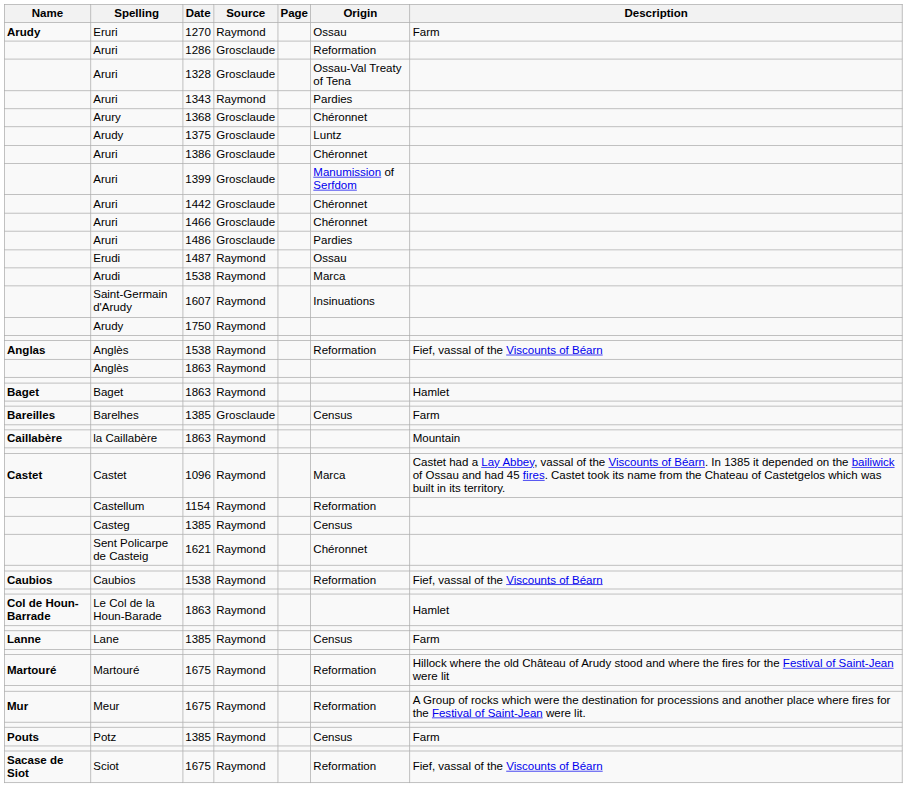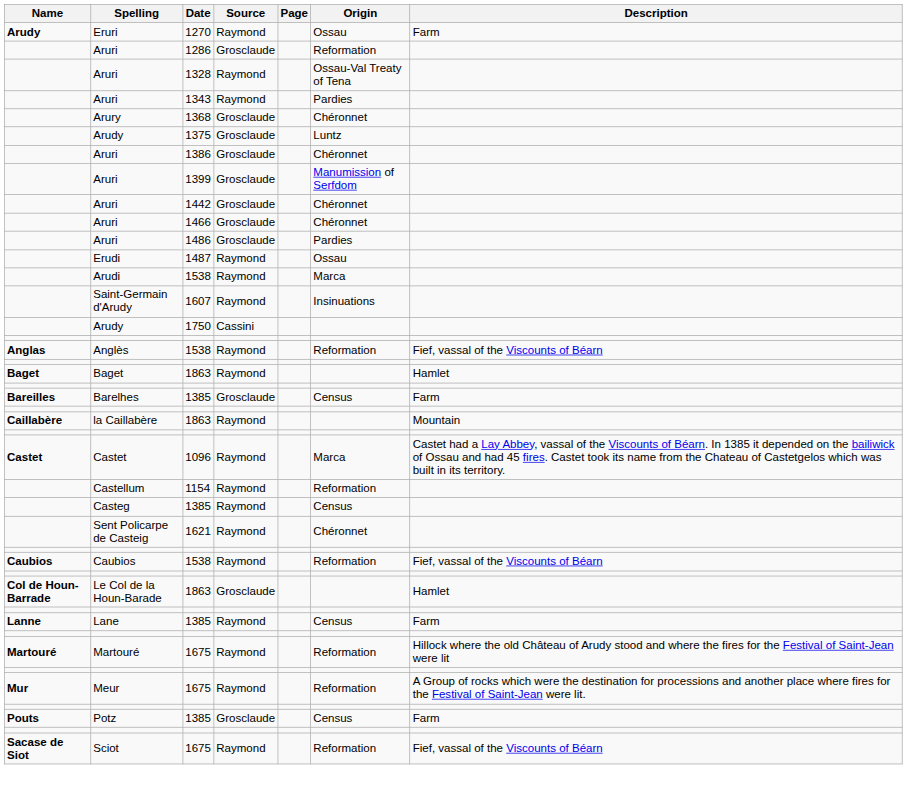Aruri / 1328 | Source: Grosclaude -> Raymond
Arudy / 1750 | Source: Raymond -> Cassini
- row: Anglès | 1863 | Raymond
Le Col de la Houn-Barade | Source: Raymond -> Grosclaude
Potz | Source: Raymond -> Grosclaude
